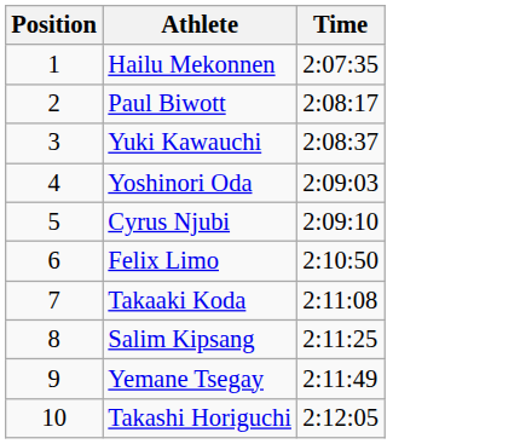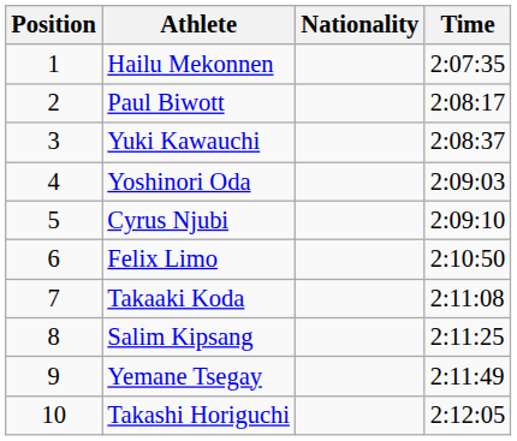+ column: Nationality
